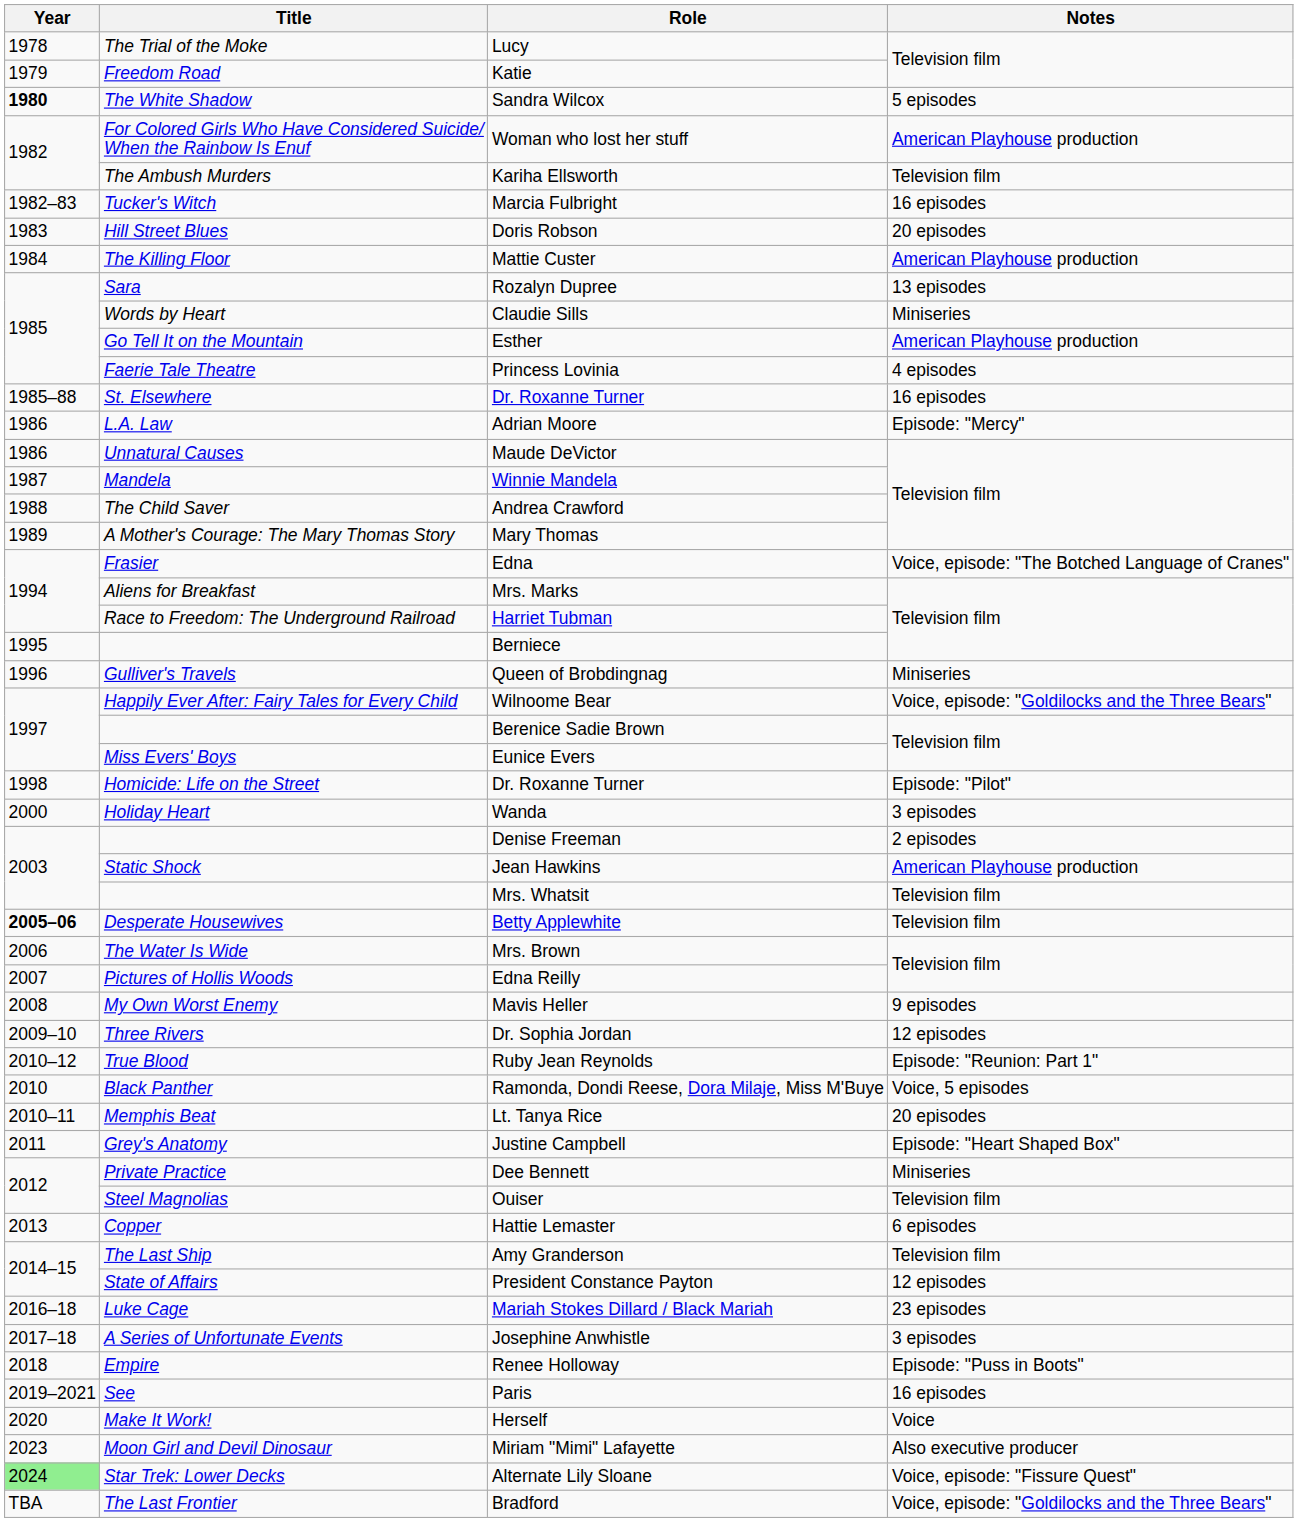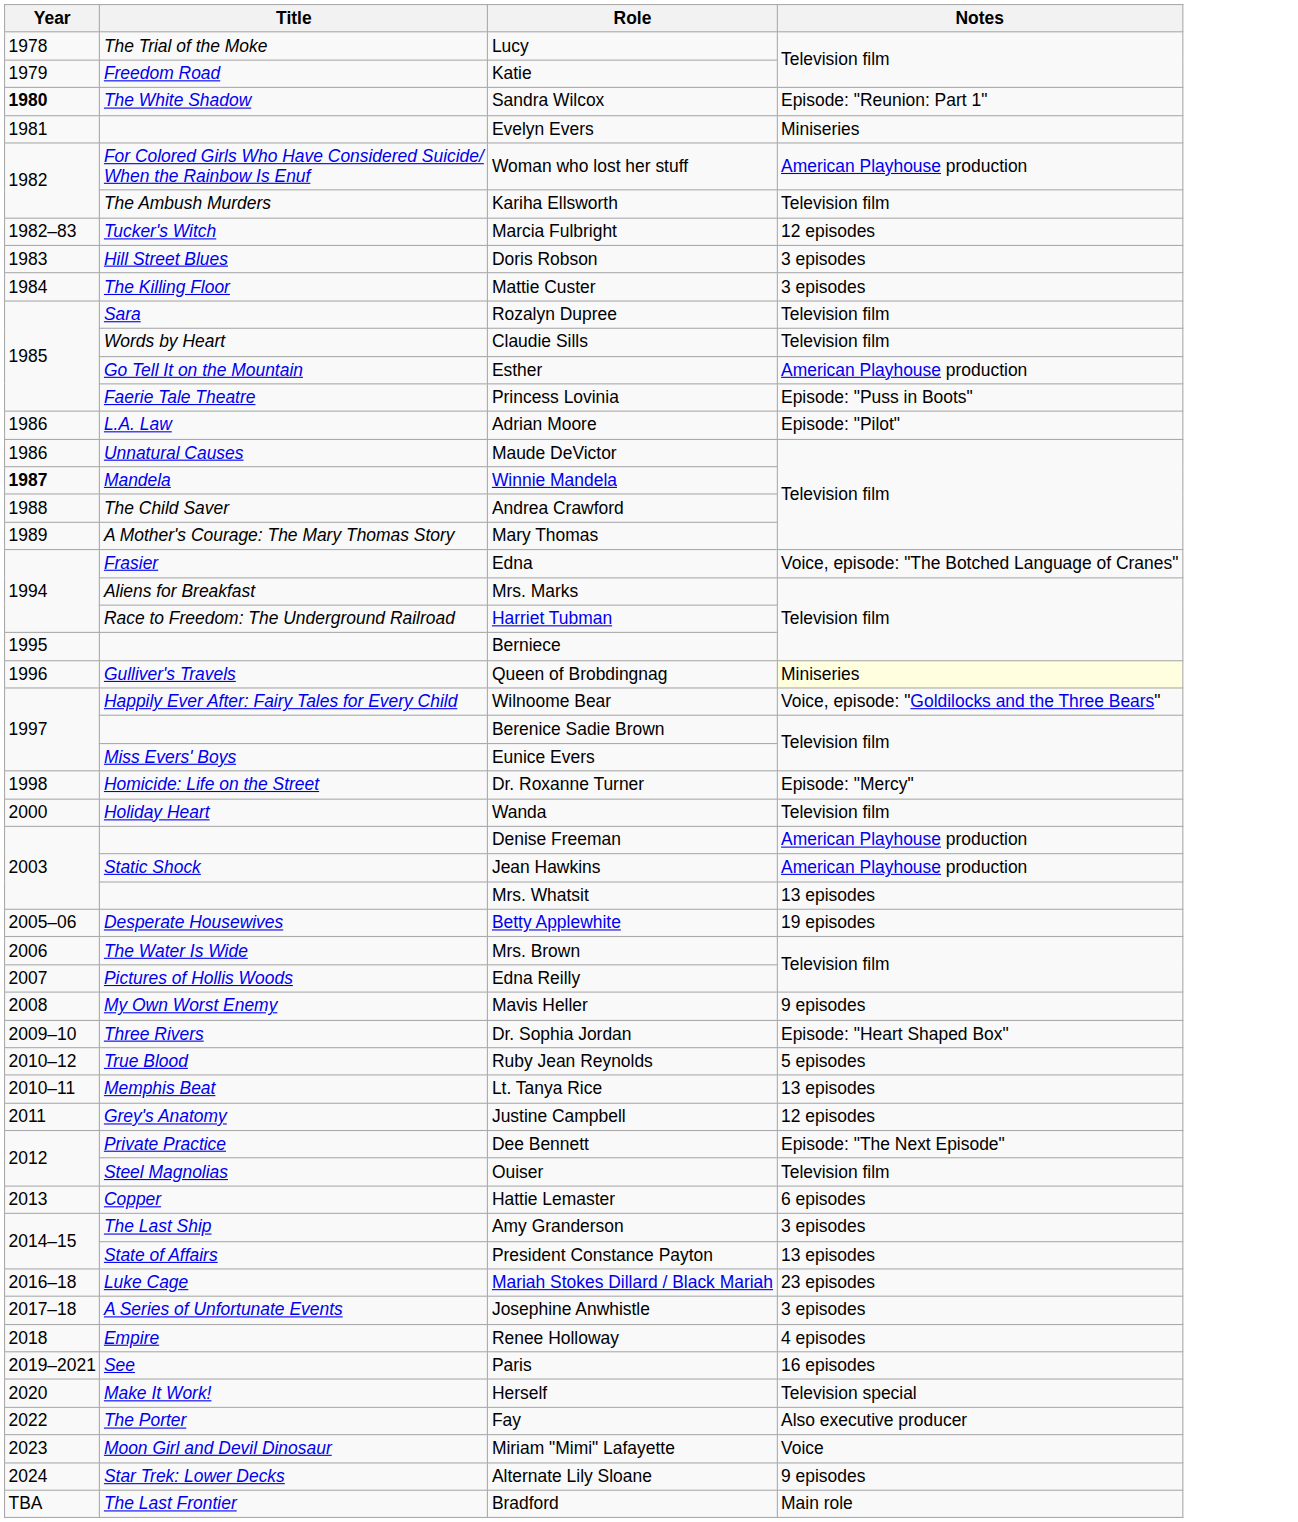Sandra Wilcox | Notes: 5 episodes -> Episode: "Reunion: Part 1"
+ row: 1981 | Evelyn Evers | Miniseries
Marcia Fulbright | Notes: 16 episodes -> 12 episodes
Doris Robson | Notes: 20 episodes -> 3 episodes
Mattie Custer | Notes: American Playhouse production -> 3 episodes
Rozalyn Dupree | Notes: 13 episodes -> Television film
Claudie Sills | Notes: Miniseries -> Television film
Princess Lovinia | Notes: 4 episodes -> Episode: "Puss in Boots"
- row: 1985–88 | St. Elsewhere | Dr. Roxanne Turner | 16 episodes
Adrian Moore | Notes: Episode: "Mercy" -> Episode: "Pilot"
Winnie Mandela | Year: normal -> bold
Queen of Brobdingnag | Notes: no background -> lightyellow background
Homicide: Life on the Street / Dr. Roxanne Turner | Notes: Episode: "Pilot" -> Episode: "Mercy"
Wanda | Notes: 3 episodes -> Television film
Denise Freeman | Notes: 2 episodes -> American Playhouse production
Mrs. Whatsit | Notes: Television film -> 13 episodes
Betty Applewhite | Year: bold -> normal
Betty Applewhite | Notes: Television film -> 19 episodes
Dr. Sophia Jordan | Notes: 12 episodes -> Episode: "Heart Shaped Box"
Ruby Jean Reynolds | Notes: Episode: "Reunion: Part 1" -> 5 episodes
- row: 2010 | Black Panther | Ramonda, Dondi Reese, Dora Milaje, Miss M'Buye | Voice, 5 episodes
Lt. Tanya Rice | Notes: 20 episodes -> 13 episodes
Justine Campbell | Notes: Episode: "Heart Shaped Box" -> 12 episodes
Dee Bennett | Notes: Miniseries -> Episode: "The Next Episode"
Amy Granderson | Notes: Television film -> 3 episodes
President Constance Payton | Notes: 12 episodes -> 13 episodes
Renee Holloway | Notes: Episode: "Puss in Boots" -> 4 episodes
Herself | Notes: Voice -> Television special
+ row: 2022 | The Porter | Fay | Also executive producer
Miriam "Mimi" Lafayette | Notes: Also executive producer -> Voice
Alternate Lily Sloane | Year: lightgreen background -> no background
Alternate Lily Sloane | Notes: Voice, episode: "Fissure Quest" -> 9 episodes
Bradford | Notes: Voice, episode: "Goldilocks and the Three Bears" -> Main role
